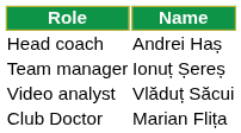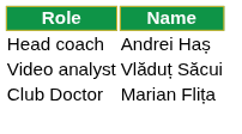- row: Team manager | Ionuț Șereș
